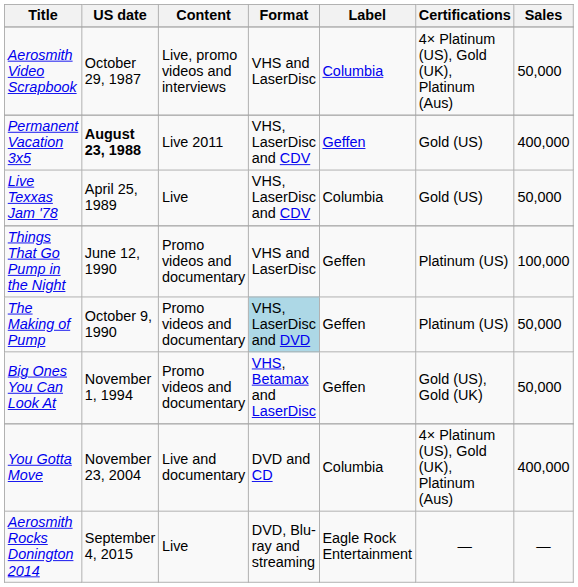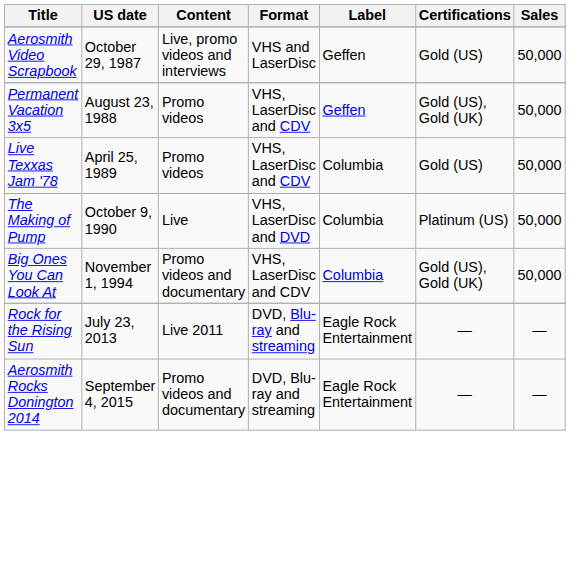Aerosmith Video Scrapbook | Label: Columbia -> Geffen
Aerosmith Video Scrapbook | Certifications: 4× Platinum (US), Gold (UK), Platinum (Aus) -> Gold (US)
Permanent Vacation 3x5 | US date: bold -> normal
Permanent Vacation 3x5 | Content: Live 2011 -> Promo videos
Permanent Vacation 3x5 | Certifications: Gold (US) -> Gold (US), Gold (UK)
Permanent Vacation 3x5 | Sales: 400,000 -> 50,000
Live Texxas Jam '78 | Content: Live -> Promo videos
- row: Things That Go Pump in the Night | June 12, 1990 | Promo videos and documentary | VHS and LaserDisc | Geffen | Platinum (US) | 100,000
The Making of Pump | Content: Promo videos and documentary -> Live
The Making of Pump | Format: lightblue background -> no background
The Making of Pump | Label: Geffen -> Columbia
Big Ones You Can Look At | Format: VHS, Betamax and LaserDisc -> VHS, LaserDisc and CDV
Big Ones You Can Look At | Label: Geffen -> Columbia
- row: You Gotta Move | November 23, 2004 | Live and documentary | DVD and CD | Columbia | 4× Platinum (US), Gold (UK), Platinum (Aus) | 400,000
+ row: Rock for the Rising Sun | July 23, 2013 | Live 2011 | DVD, Blu-ray and streaming | Eagle Rock Entertainment | — | —
Aerosmith Rocks Donington 2014 | Content: Live -> Promo videos and documentary
